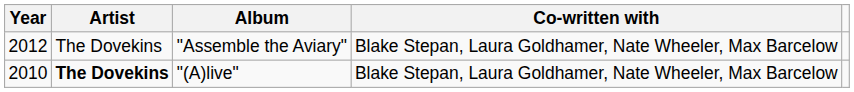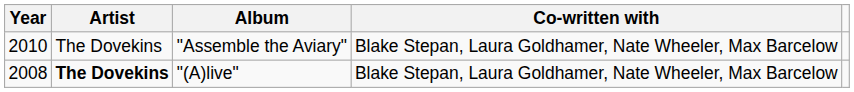"Assemble the Aviary" | Year: 2012 -> 2010
"(A)live" | Year: 2010 -> 2008
